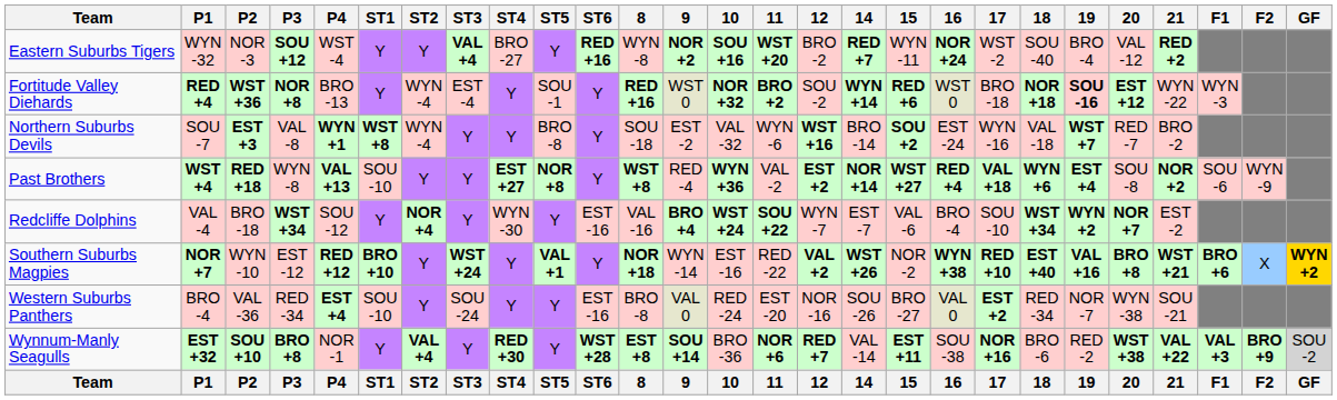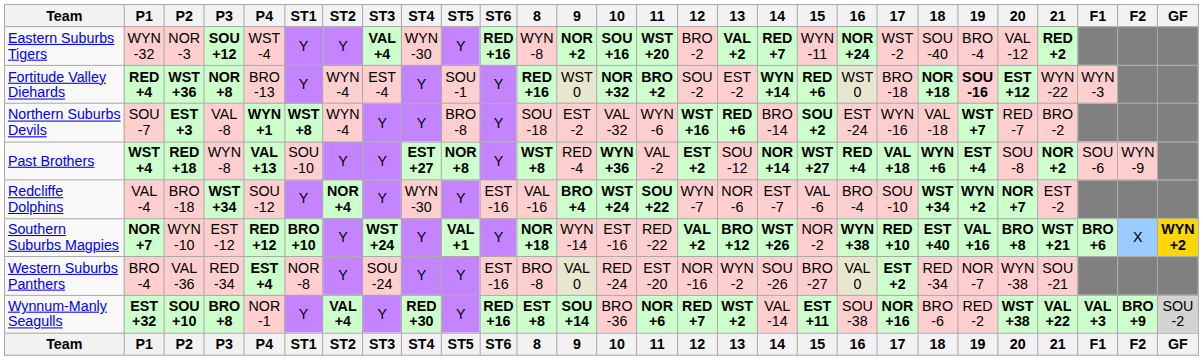+ column: 13 | VAL +2 | EST -2 | RED +6 | SOU -12 | NOR -6 | BRO +12 | WYN -2 | WST +2 | 13
Eastern Suburbs Tigers | ST4: BRO -27 -> WYN -30
Western Suburbs Panthers | ST1: SOU -10 -> NOR -8
Wynnum-Manly Seagulls | ST6: WST +28 -> RED +16
